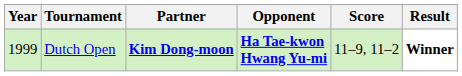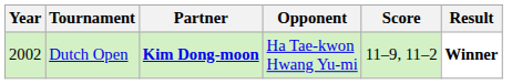Dutch Open | Year: 1999 -> 2002
Dutch Open | Opponent: bold -> normal
